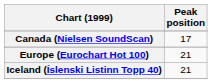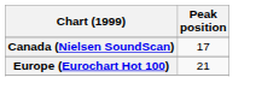- row: Iceland (Íslenski Listinn Topp 40) | 21
